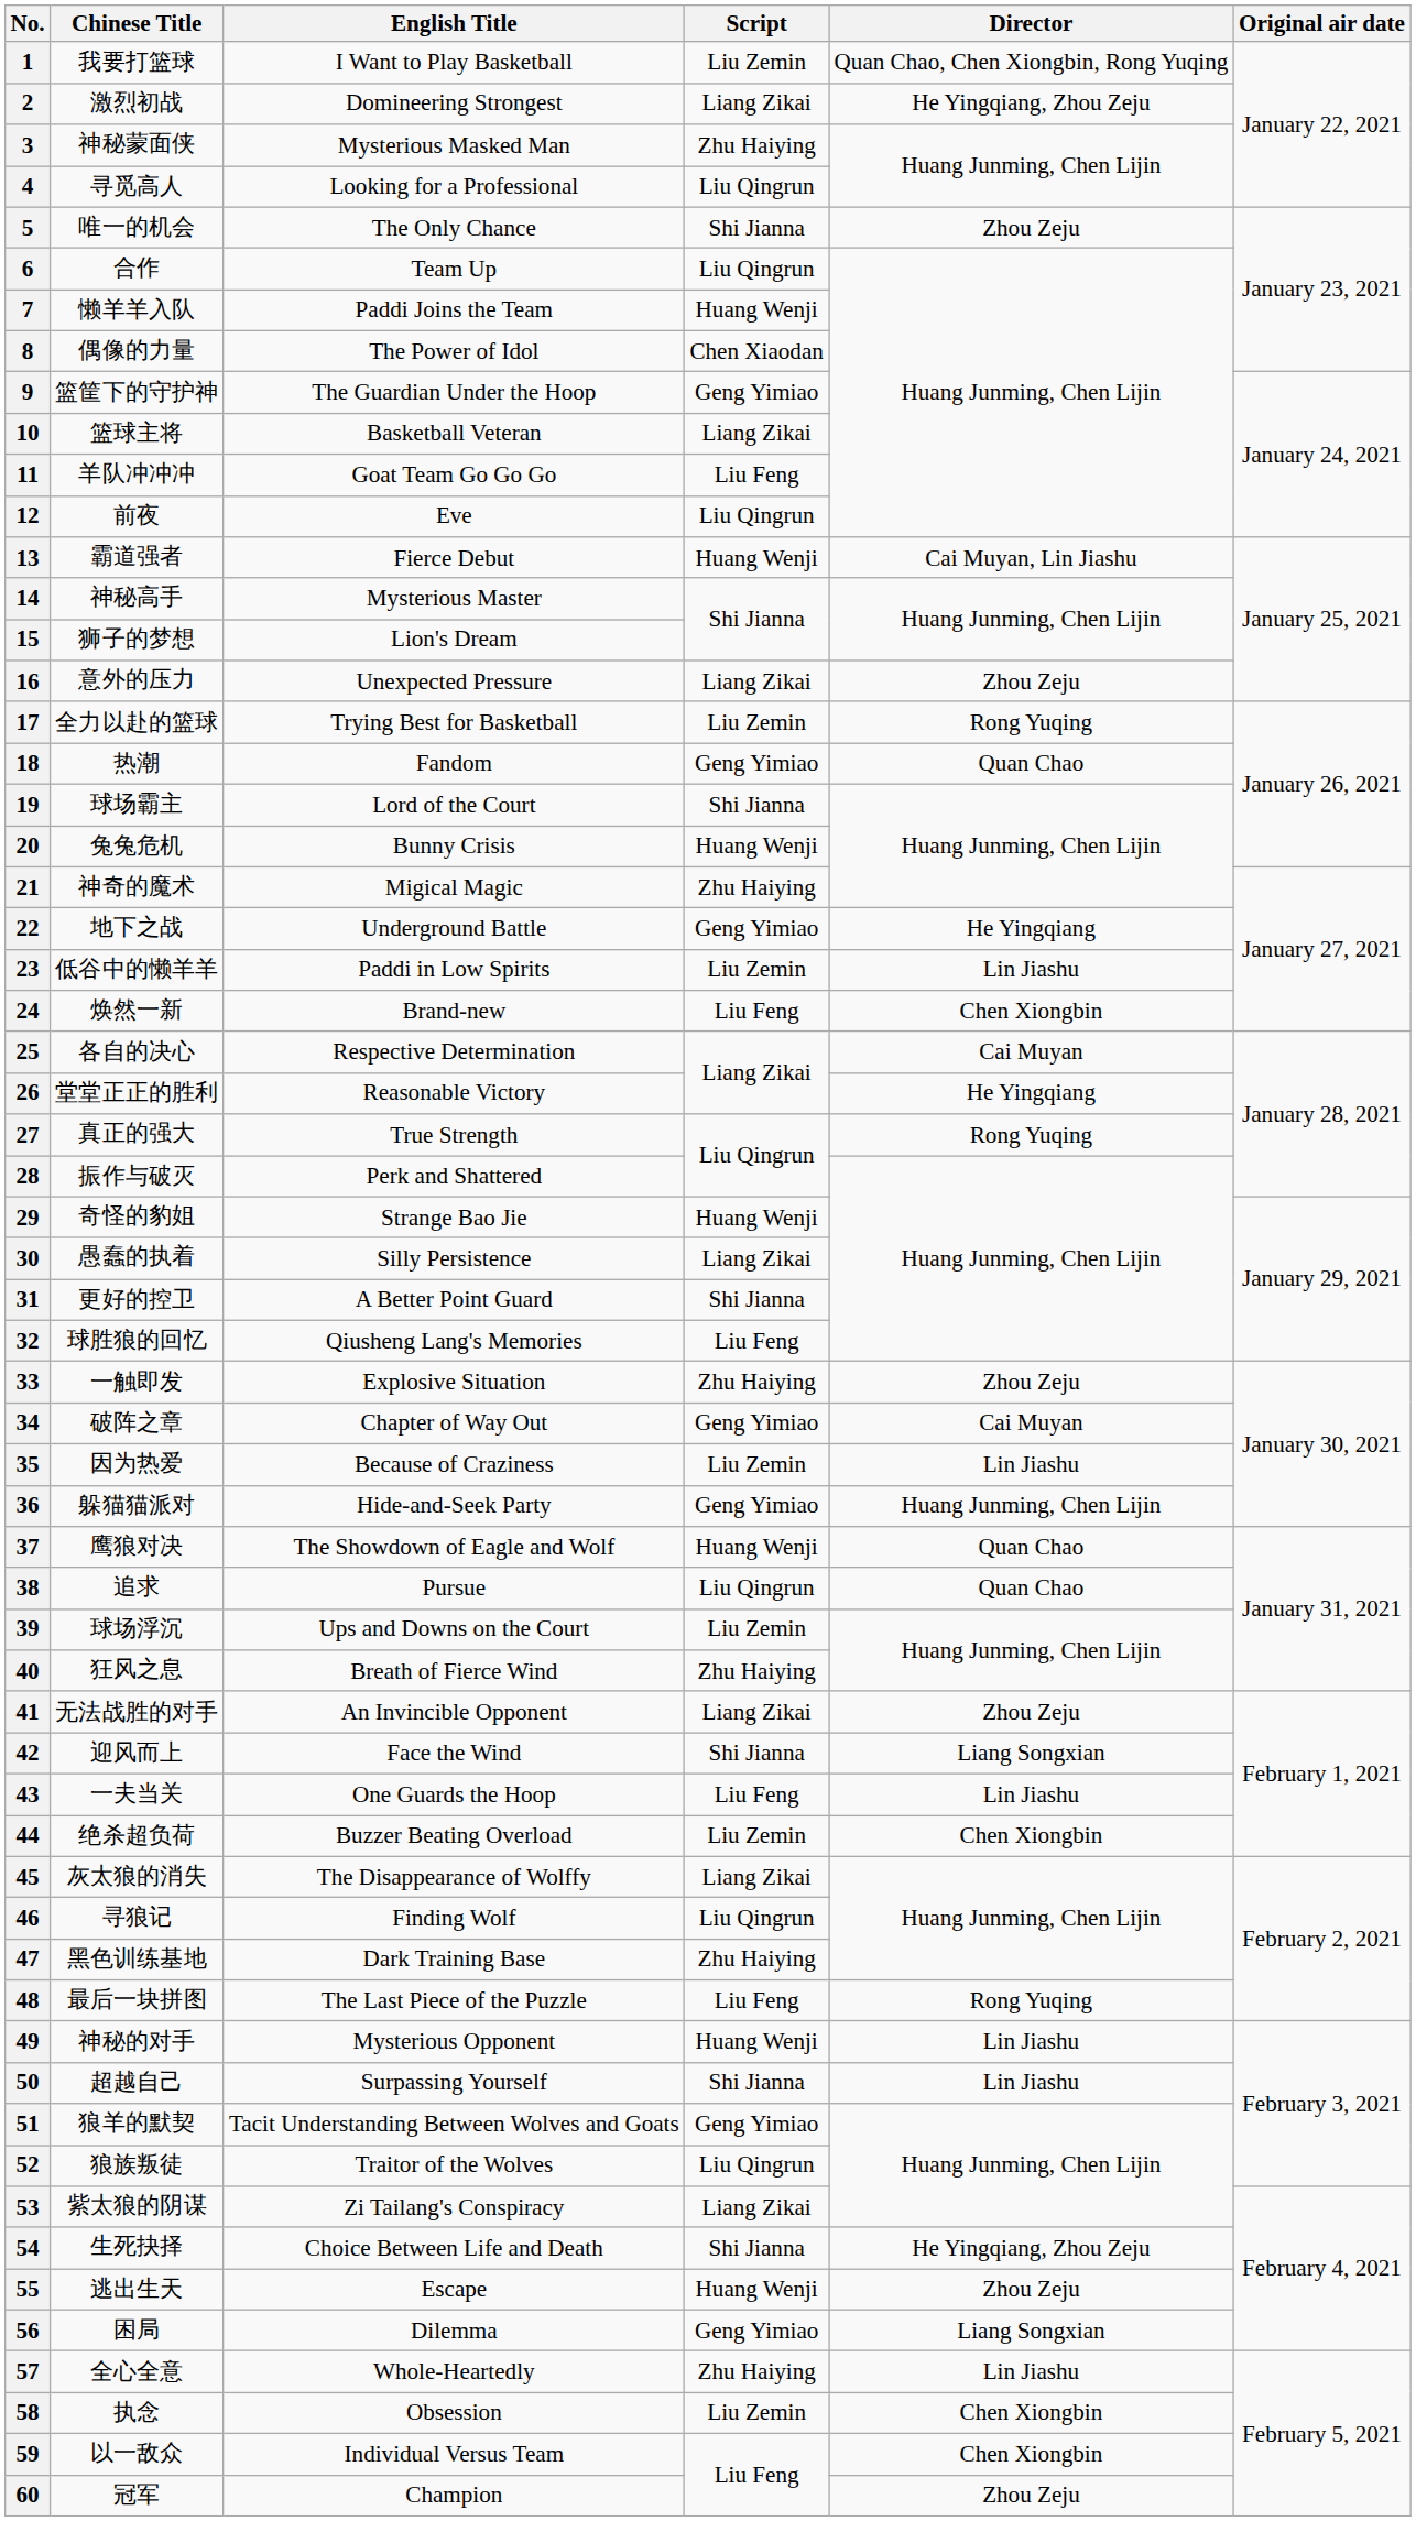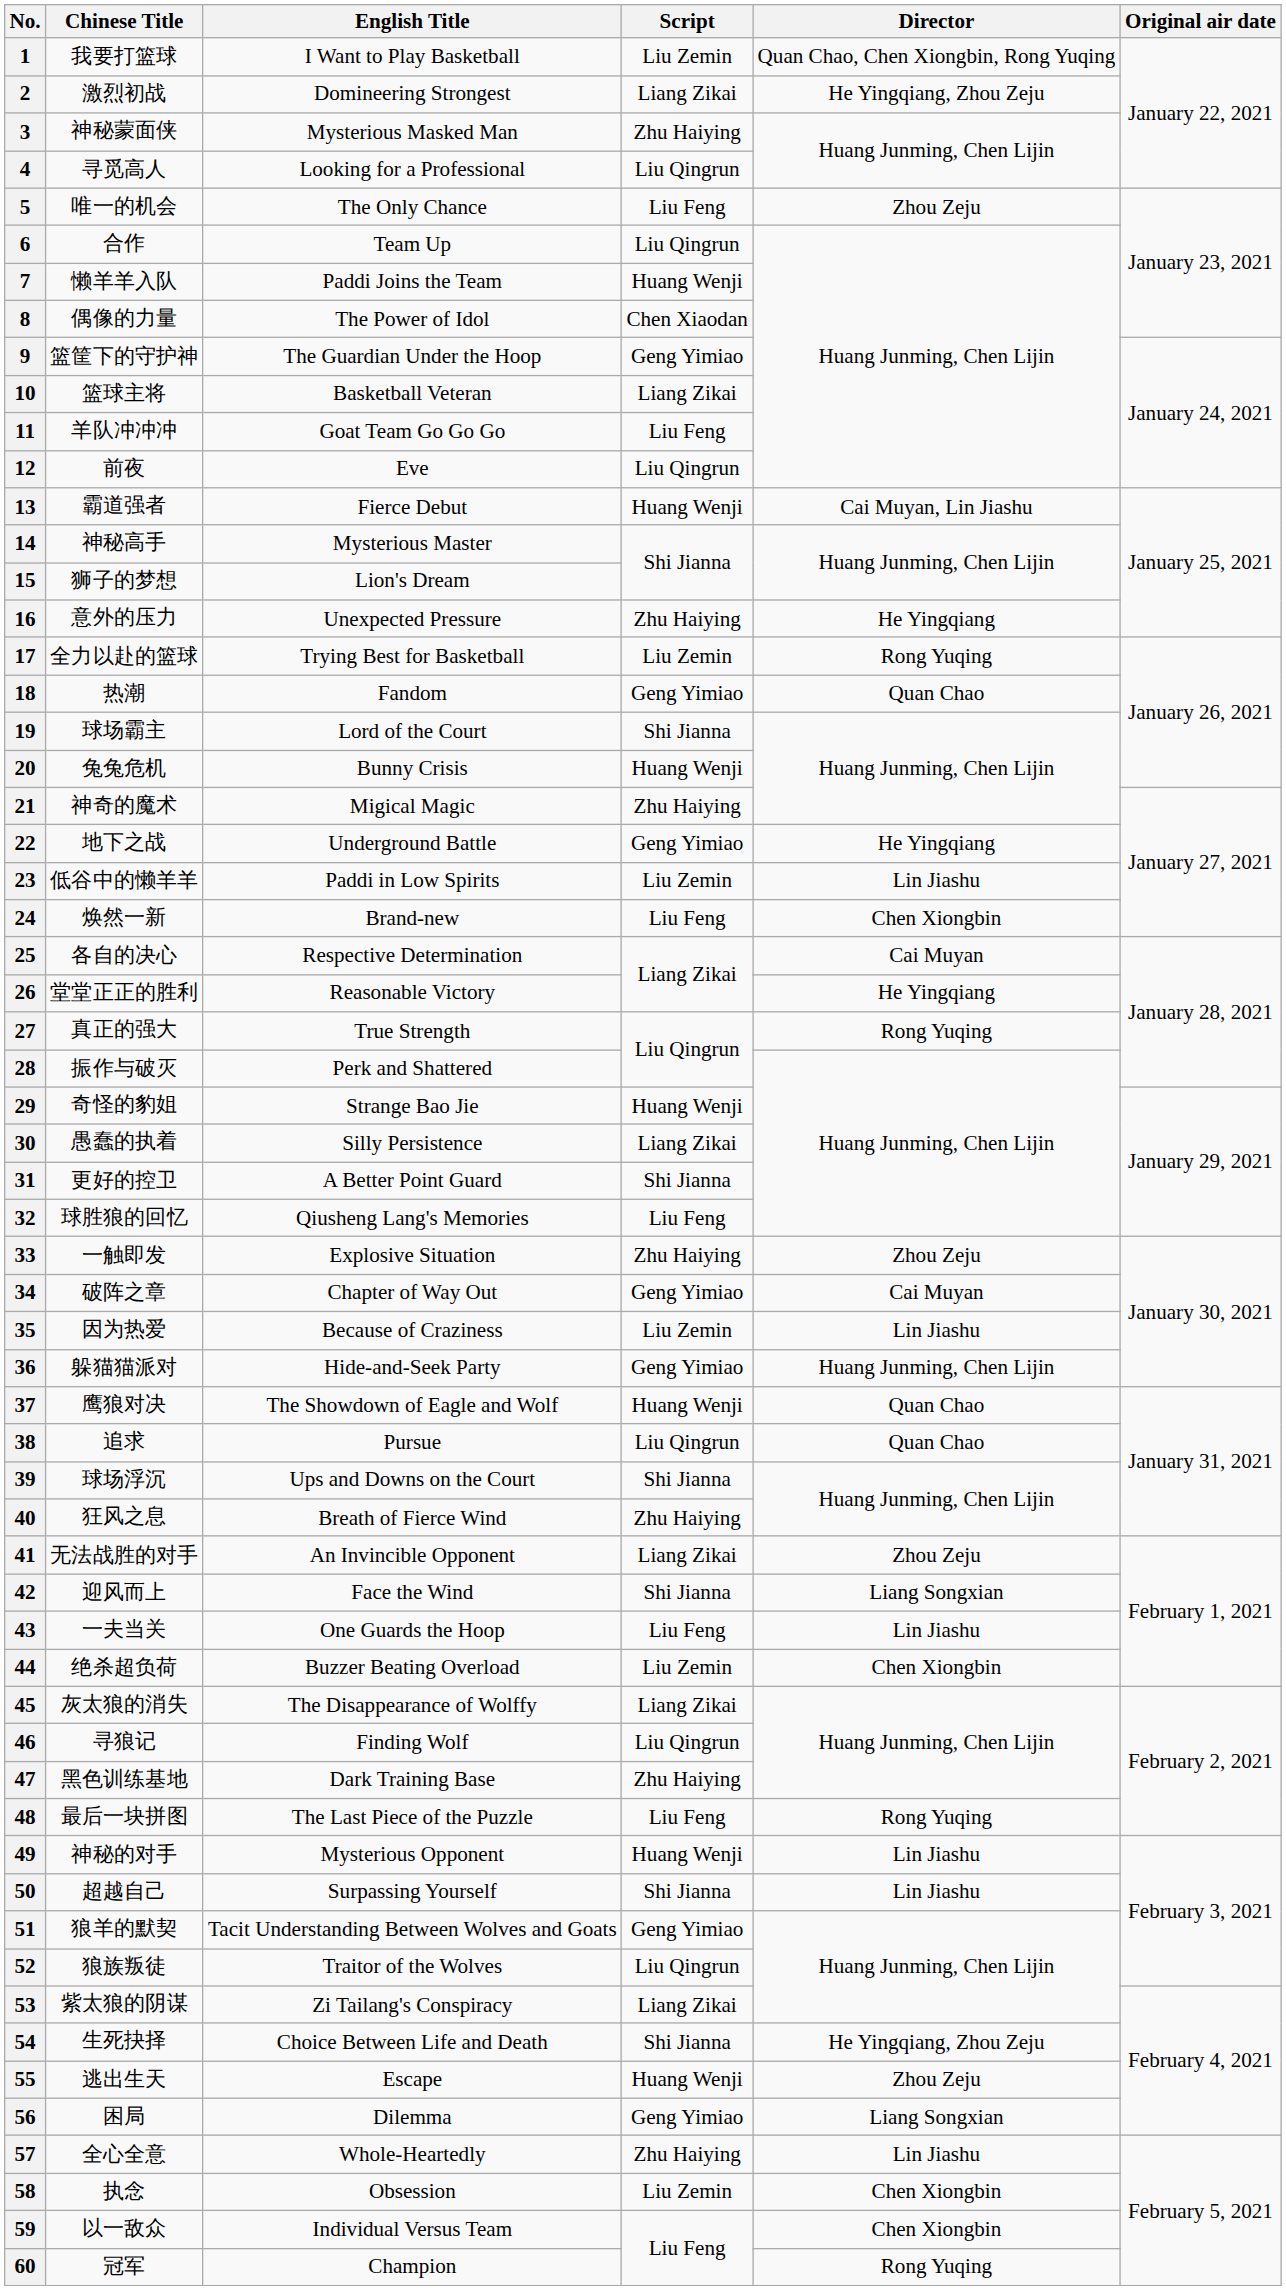5 | Script: Shi Jianna -> Liu Feng
16 | Script: Liang Zikai -> Zhu Haiying
16 | Director: Zhou Zeju -> He Yingqiang
39 | Script: Liu Zemin -> Shi Jianna
60 | Director: Zhou Zeju -> Rong Yuqing
